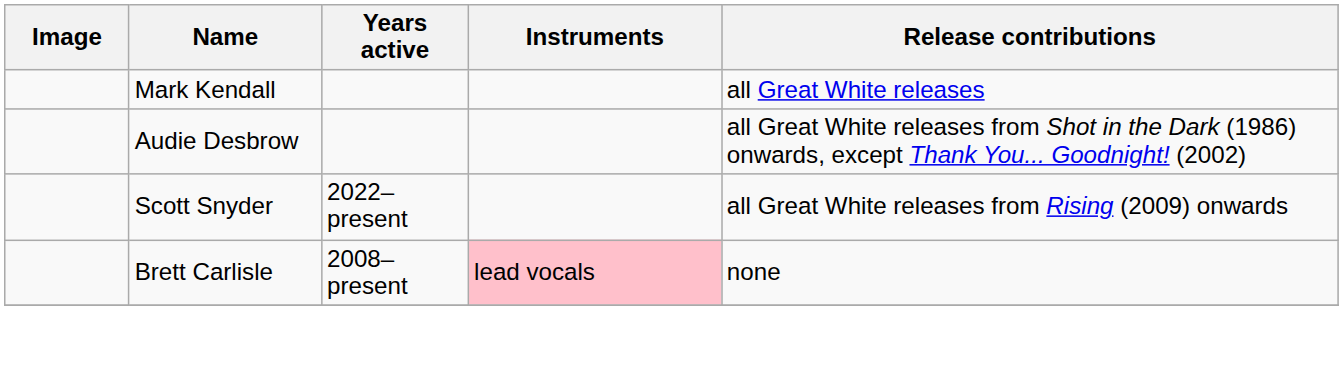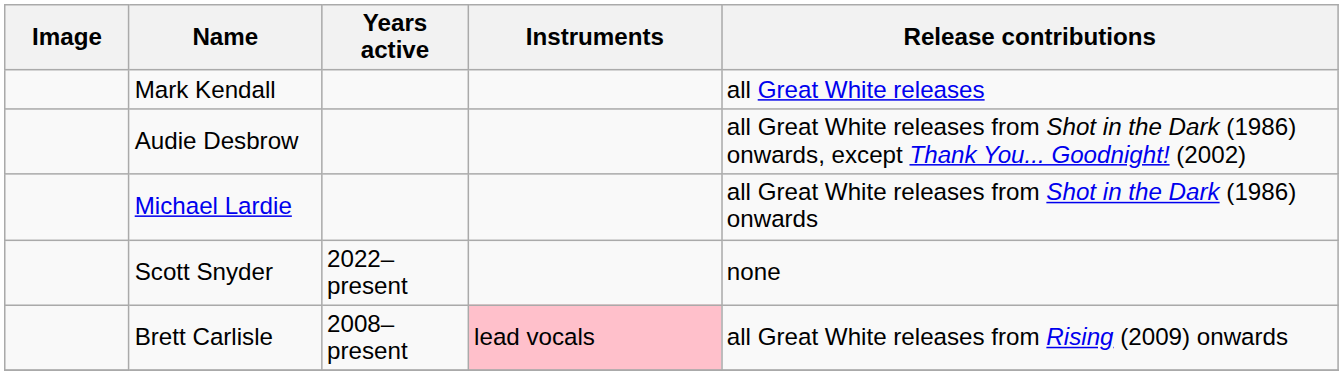+ row: Michael Lardie | all Great White releases from Shot in the Dark (1986) onwards
Scott Snyder | Release contributions: all Great White releases from Rising (2009) onwards -> none
Brett Carlisle | Release contributions: none -> all Great White releases from Rising (2009) onwards
